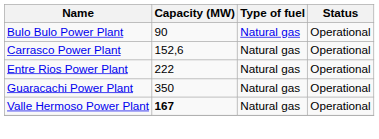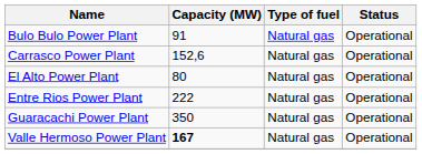Bulo Bulo Power Plant | Capacity (MW): 90 -> 91
+ row: El Alto Power Plant | 80 | Natural gas | Operational
